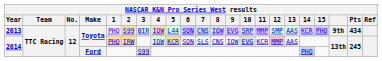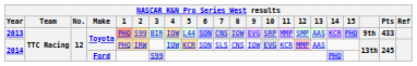2013 | 1: no background -> lightsalmon background
2013 | Pts: 434 -> 433
